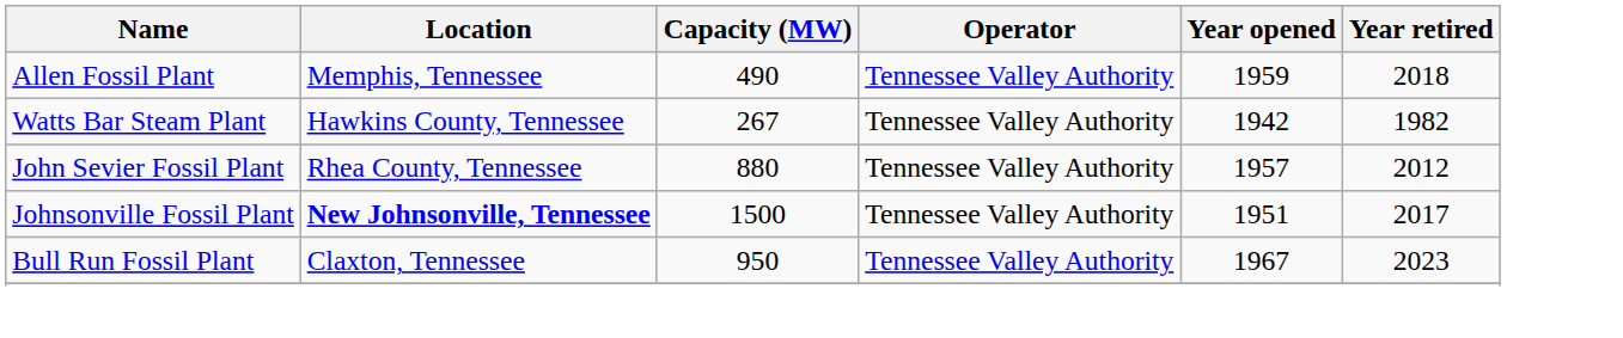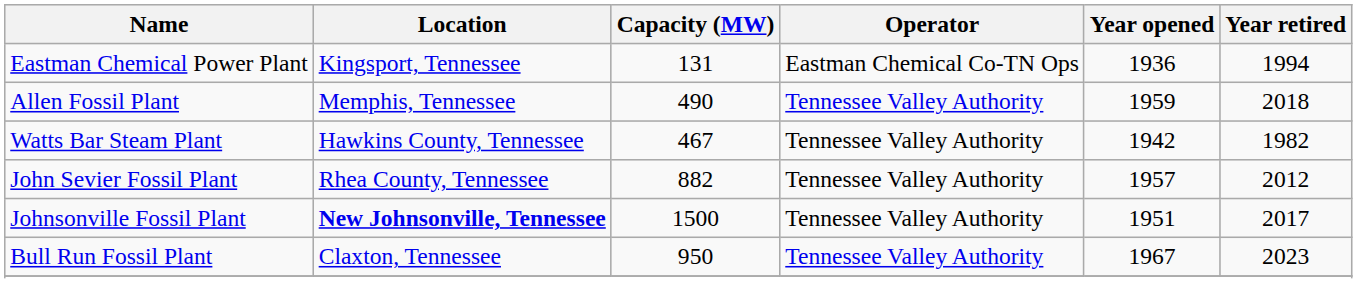+ row: Eastman Chemical Power Plant | Kingsport, Tennessee | 131 | Eastman Chemical Co-TN Ops | 1936 | 1994
Watts Bar Steam Plant | Capacity (MW): 267 -> 467
John Sevier Fossil Plant | Capacity (MW): 880 -> 882
